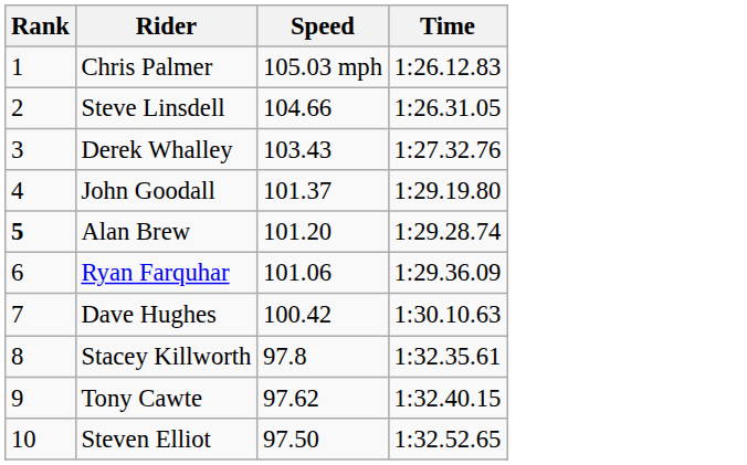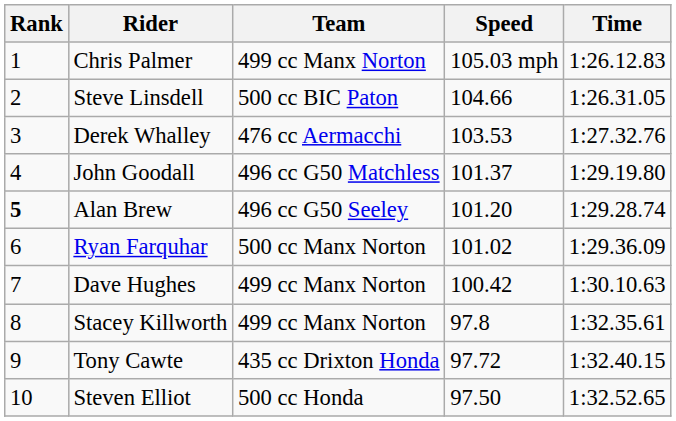+ column: Team | 499 cc Manx Norton | 500 cc BIC Paton | 476 cc Aermacchi | 496 cc G50 Matchless | 496 cc G50 Seeley | 500 cc Manx Norton | 499 cc Manx Norton | 499 cc Manx Norton | 435 cc Drixton Honda | 500 cc Honda
Derek Whalley | Speed: 103.43 -> 103.53
Ryan Farquhar | Speed: 101.06 -> 101.02
Tony Cawte | Speed: 97.62 -> 97.72
